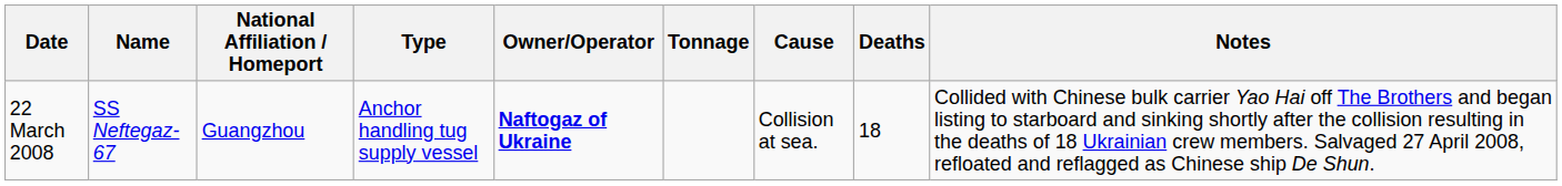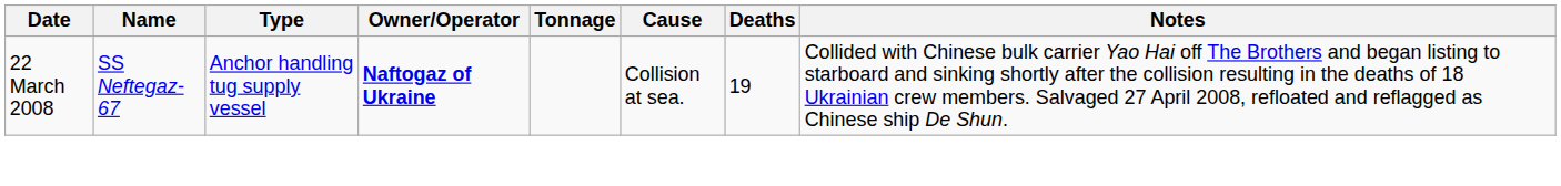- column: National Affiliation / Homeport | Guangzhou
22 March 2008 | Deaths: 18 -> 19
